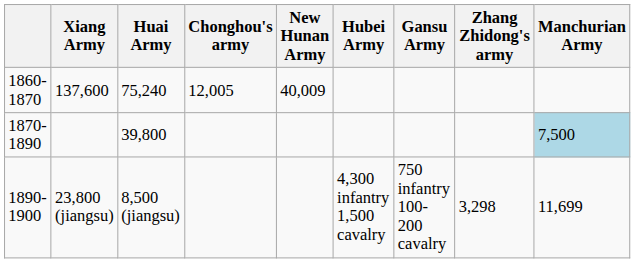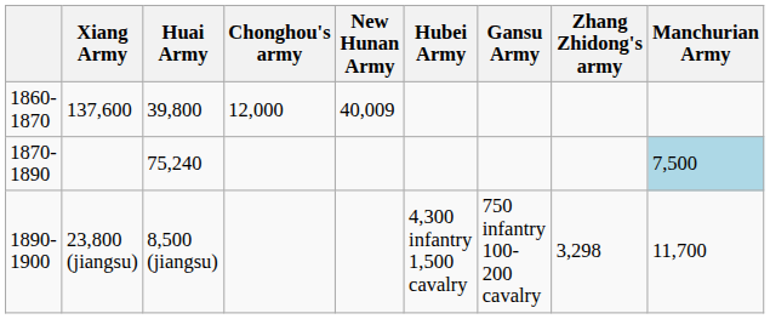1860-1870 | Huai Army: 75,240 -> 39,800
1860-1870 | Chonghou's army: 12,005 -> 12,000
1870-1890 | Huai Army: 39,800 -> 75,240
1890-1900 | Manchurian Army: 11,699 -> 11,700
